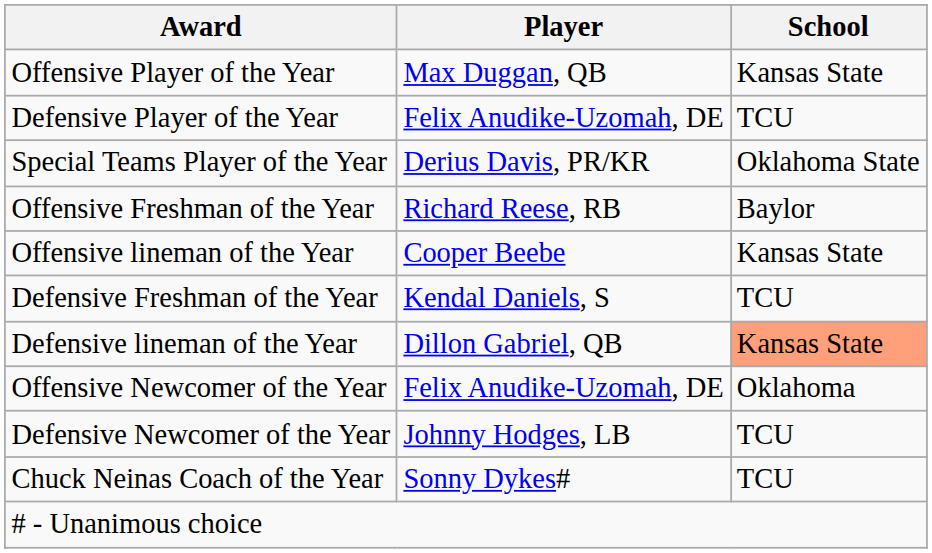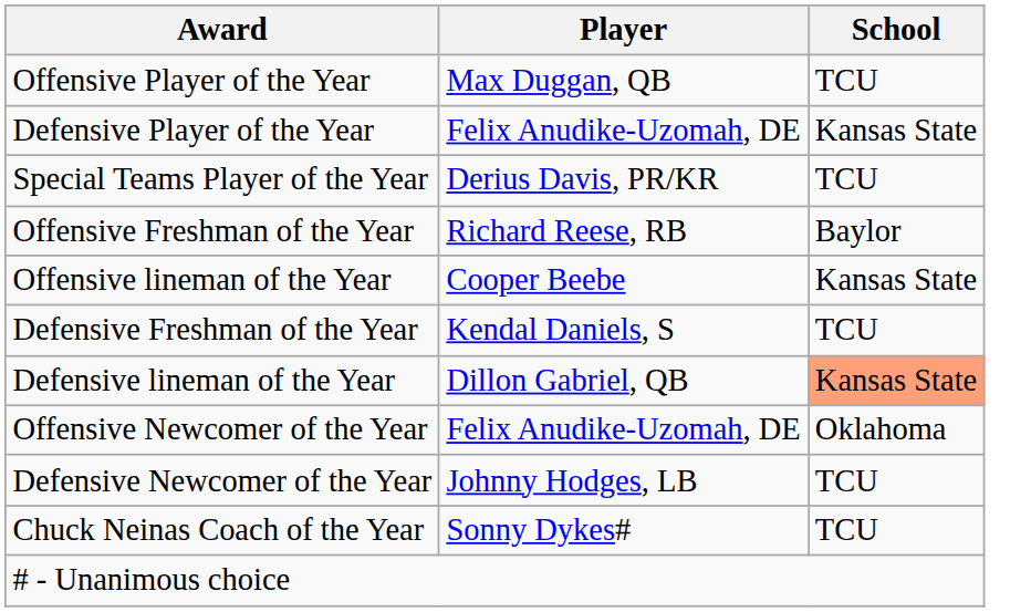Offensive Player of the Year | School: Kansas State -> TCU
Defensive Player of the Year | School: TCU -> Kansas State
Special Teams Player of the Year | School: Oklahoma State -> TCU
